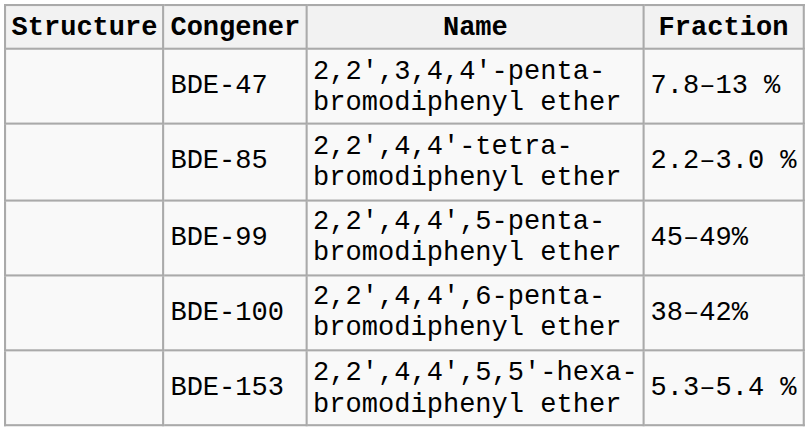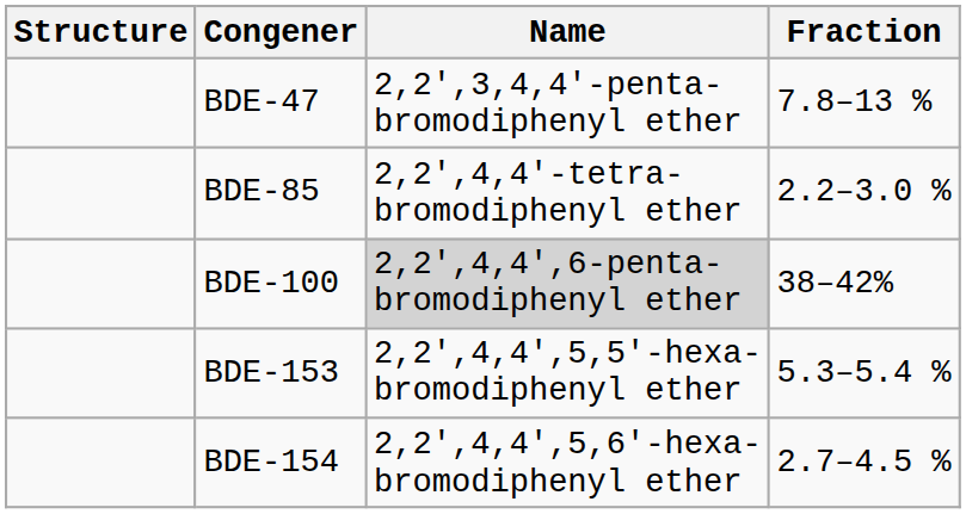- row: BDE-99 | 2,2′,4,4′,5-penta- bromodiphenyl ether | 45–49%
BDE-100 | Name: no background -> lightgrey background
+ row: BDE-154 | 2,2′,4,4′,5,6′-hexa- bromodiphenyl ether | 2.7–4.5 %
